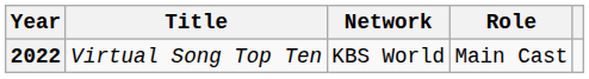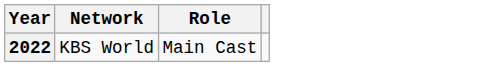- column: Title | Virtual Song Top Ten
